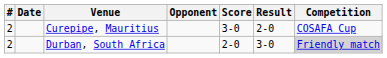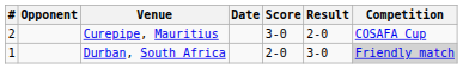columns swapped: Date <-> Opponent
Durban, South Africa | #: 2 -> 1
